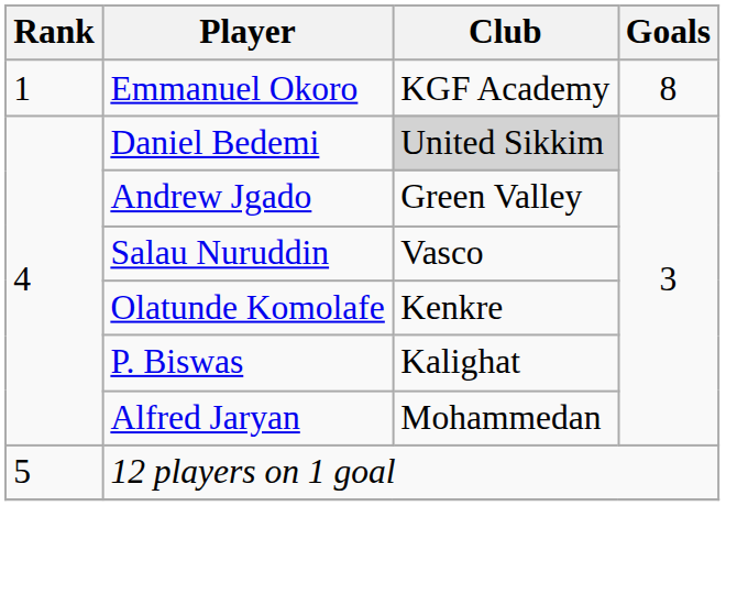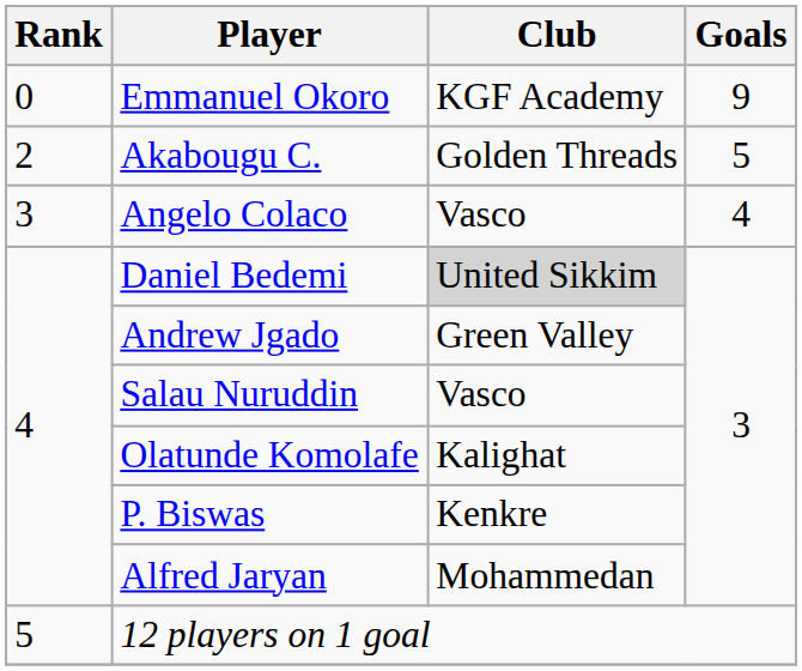Emmanuel Okoro | Rank: 1 -> 0
Emmanuel Okoro | Goals: 8 -> 9
+ row: 2 | Akabougu C. | Golden Threads | 5
+ row: 3 | Angelo Colaco | Vasco | 4
Olatunde Komolafe | Club: Kenkre -> Kalighat
P. Biswas | Club: Kalighat -> Kenkre
